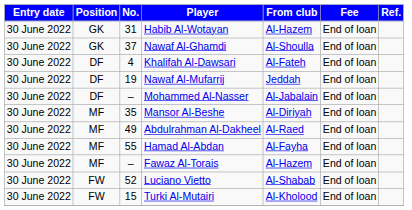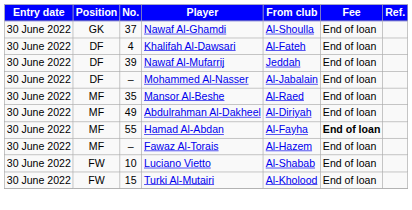- row: 30 June 2022 | GK | 31 | Habib Al-Wotayan | Al-Hazem | End of loan
Nawaf Al-Mufarrij | No.: 19 -> 39
Mansor Al-Beshe | From club: Al-Diriyah -> Al-Raed
Abdulrahman Al-Dakheel | From club: Al-Raed -> Al-Diriyah
Hamad Al-Abdan | Fee: normal -> bold
Luciano Vietto | No.: 52 -> 10
